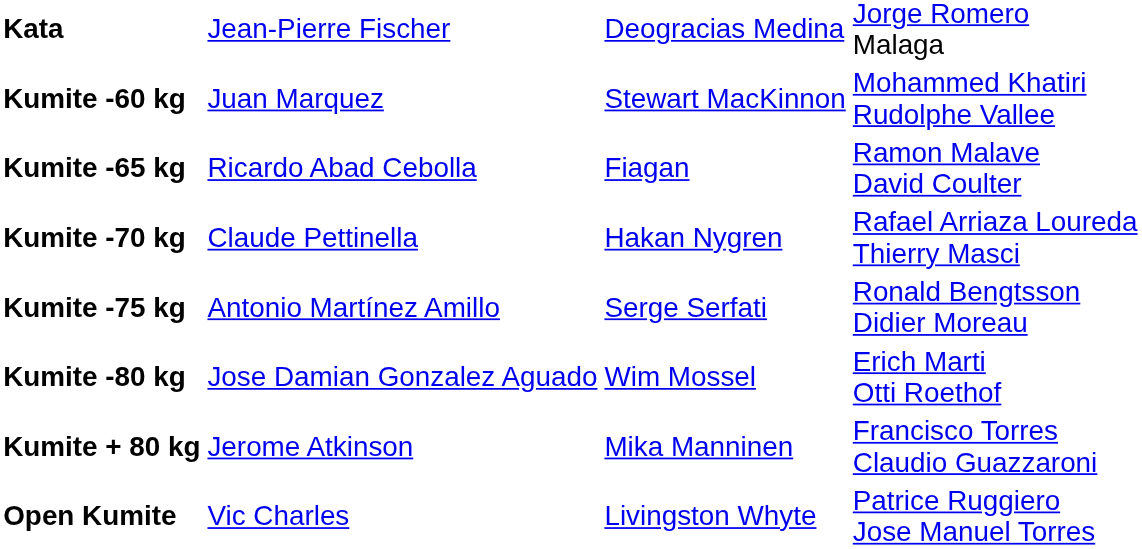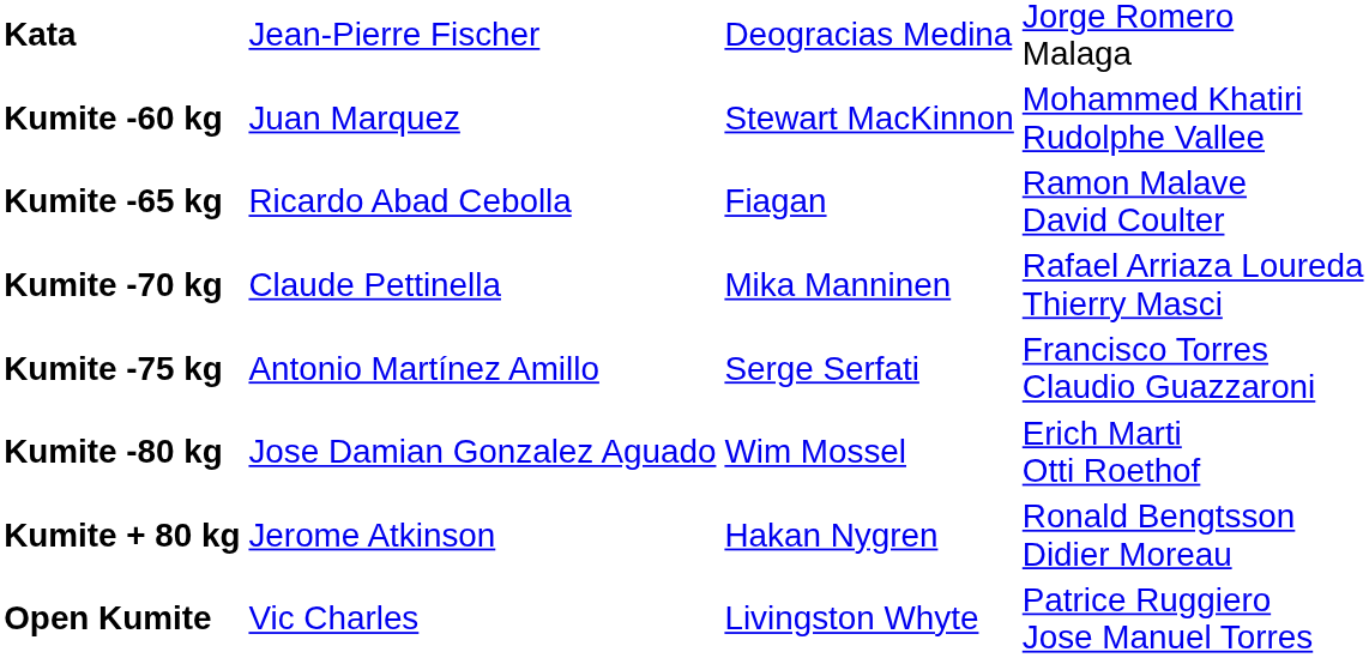Kumite -70 kg | column 3: Hakan Nygren -> Mika Manninen
Kumite -75 kg | column 4: Ronald Bengtsson Didier Moreau -> Francisco Torres Claudio Guazzaroni
Kumite + 80 kg | column 3: Mika Manninen -> Hakan Nygren
Kumite + 80 kg | column 4: Francisco Torres Claudio Guazzaroni -> Ronald Bengtsson Didier Moreau
